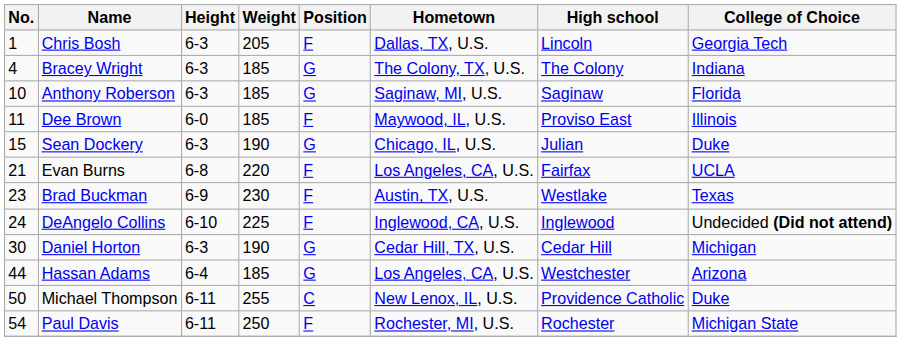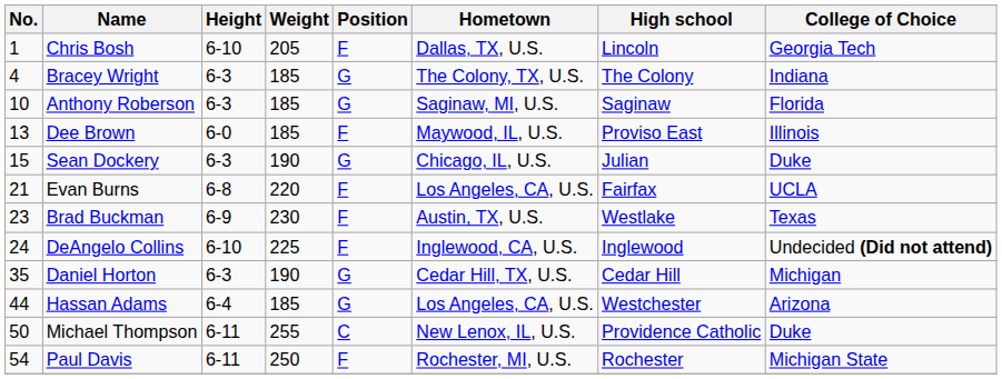Chris Bosh | Height: 6-3 -> 6-10
Dee Brown | No.: 11 -> 13
Daniel Horton | No.: 30 -> 35
